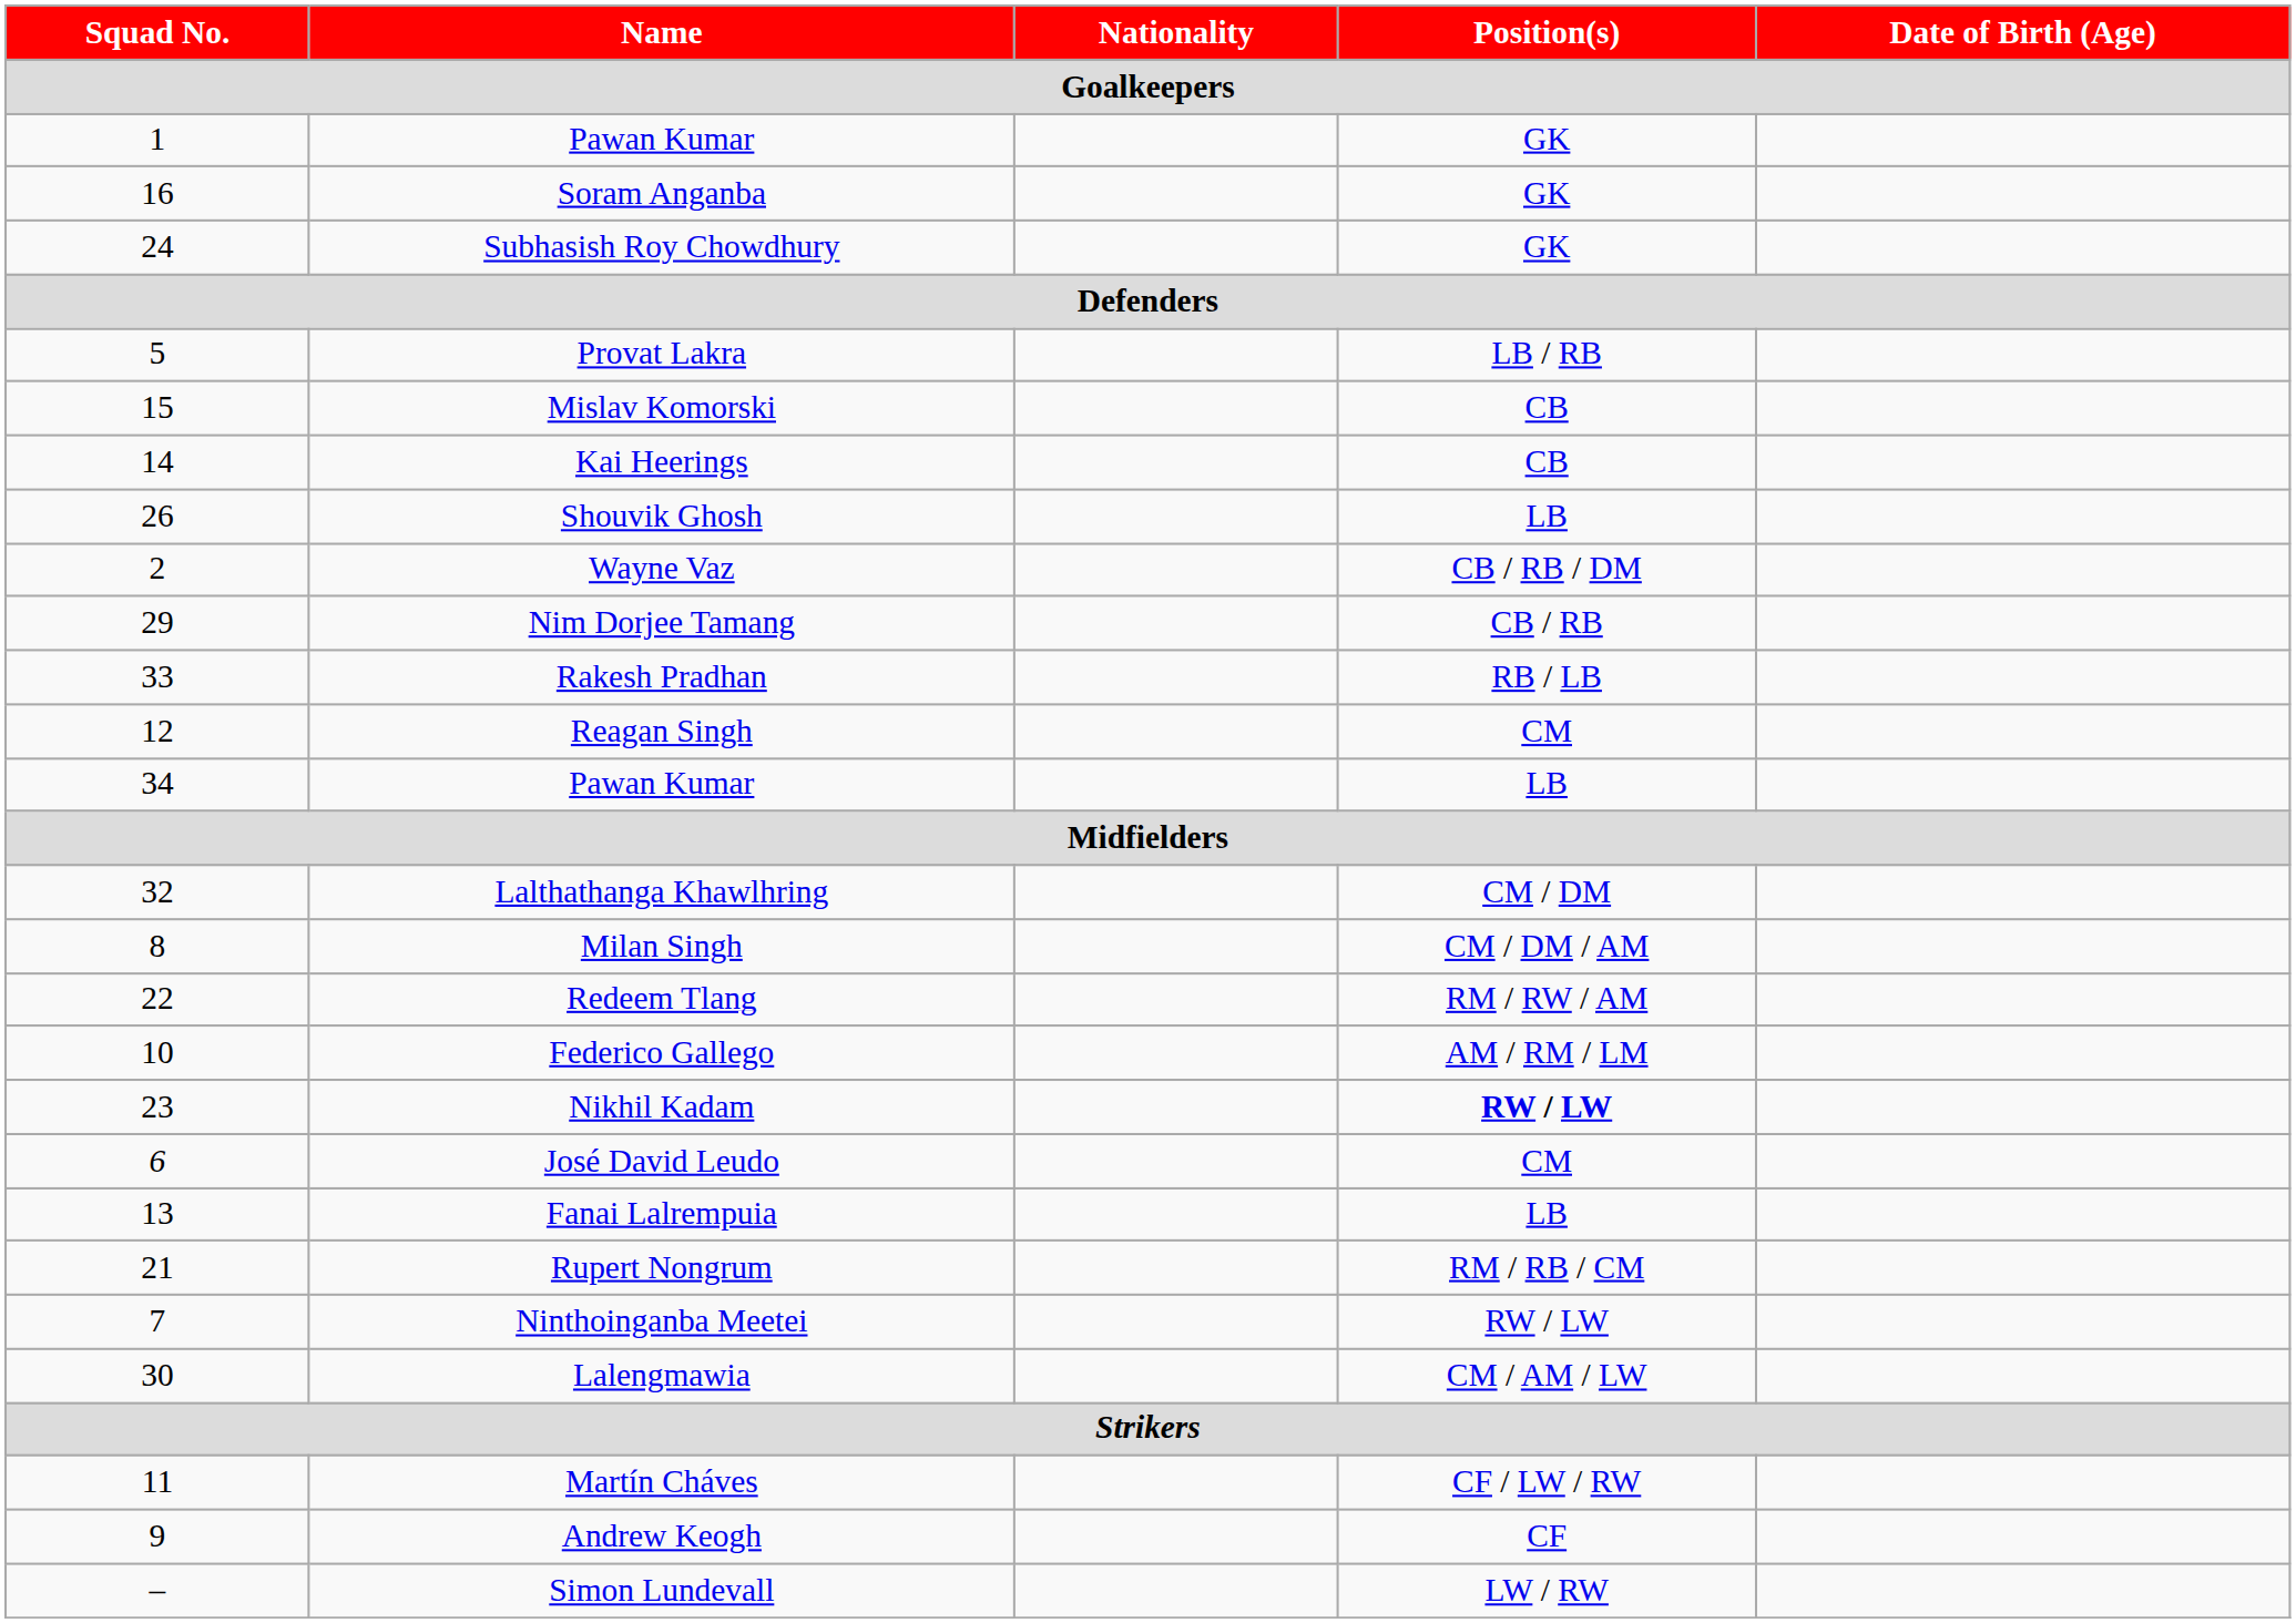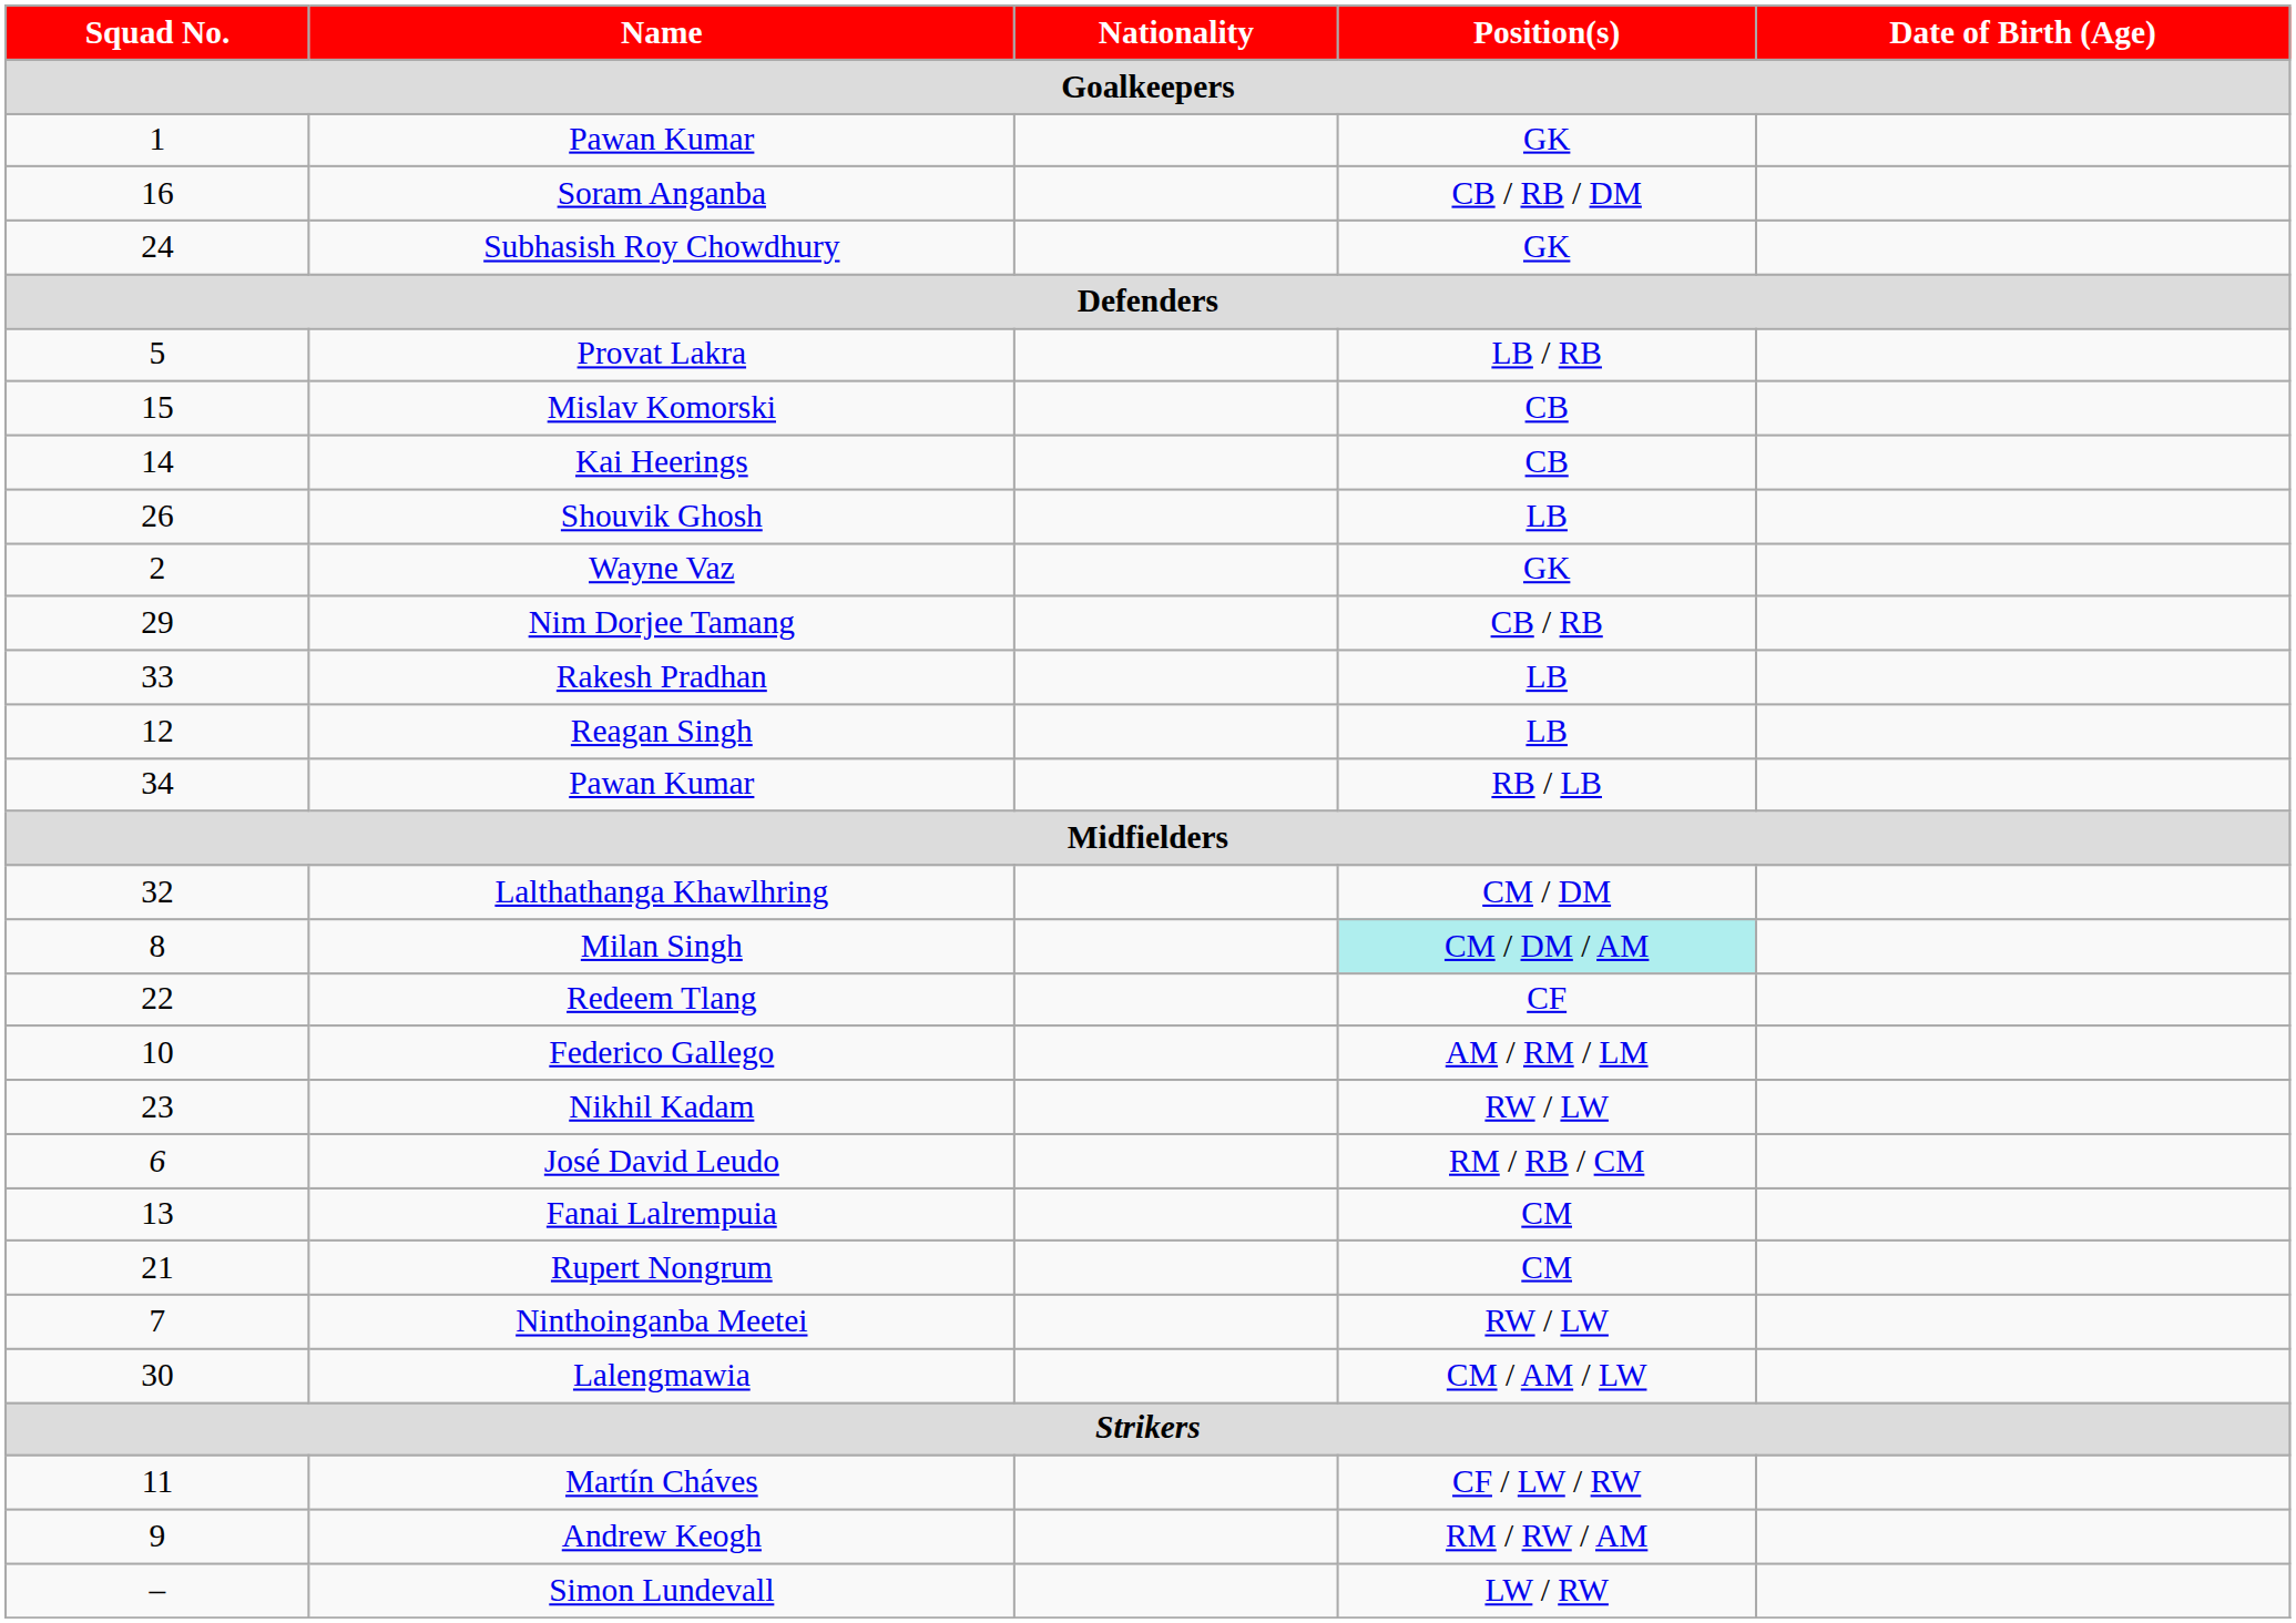Soram Anganba | Position(s) / Goalkeepers: GK -> CB / RB / DM
Wayne Vaz | Position(s) / Goalkeepers: CB / RB / DM -> GK
Rakesh Pradhan | Position(s) / Goalkeepers: RB / LB -> LB
Reagan Singh | Position(s) / Goalkeepers: CM -> LB
34 / Pawan Kumar | Position(s) / Goalkeepers: LB -> RB / LB
Milan Singh | Position(s) / Goalkeepers: no background -> paleturquoise background
Redeem Tlang | Position(s) / Goalkeepers: RM / RW / AM -> CF
Nikhil Kadam | Position(s) / Goalkeepers: bold -> normal
José David Leudo | Position(s) / Goalkeepers: CM -> RM / RB / CM
Fanai Lalrempuia | Position(s) / Goalkeepers: LB -> CM
Rupert Nongrum | Position(s) / Goalkeepers: RM / RB / CM -> CM
Andrew Keogh | Position(s) / Goalkeepers: CF -> RM / RW / AM
